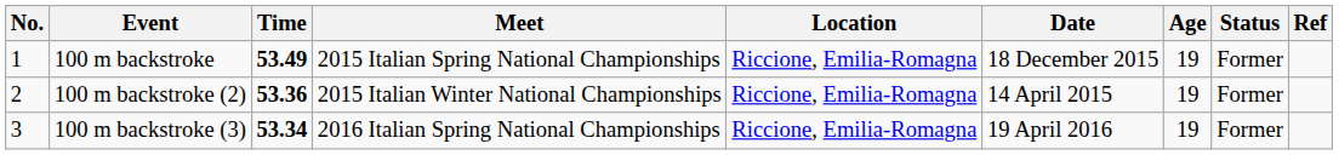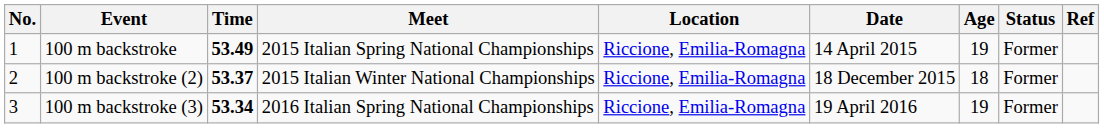100 m backstroke | Date: 18 December 2015 -> 14 April 2015
100 m backstroke (2) | Time: 53.36 -> 53.37
100 m backstroke (2) | Date: 14 April 2015 -> 18 December 2015
100 m backstroke (2) | Age: 19 -> 18
